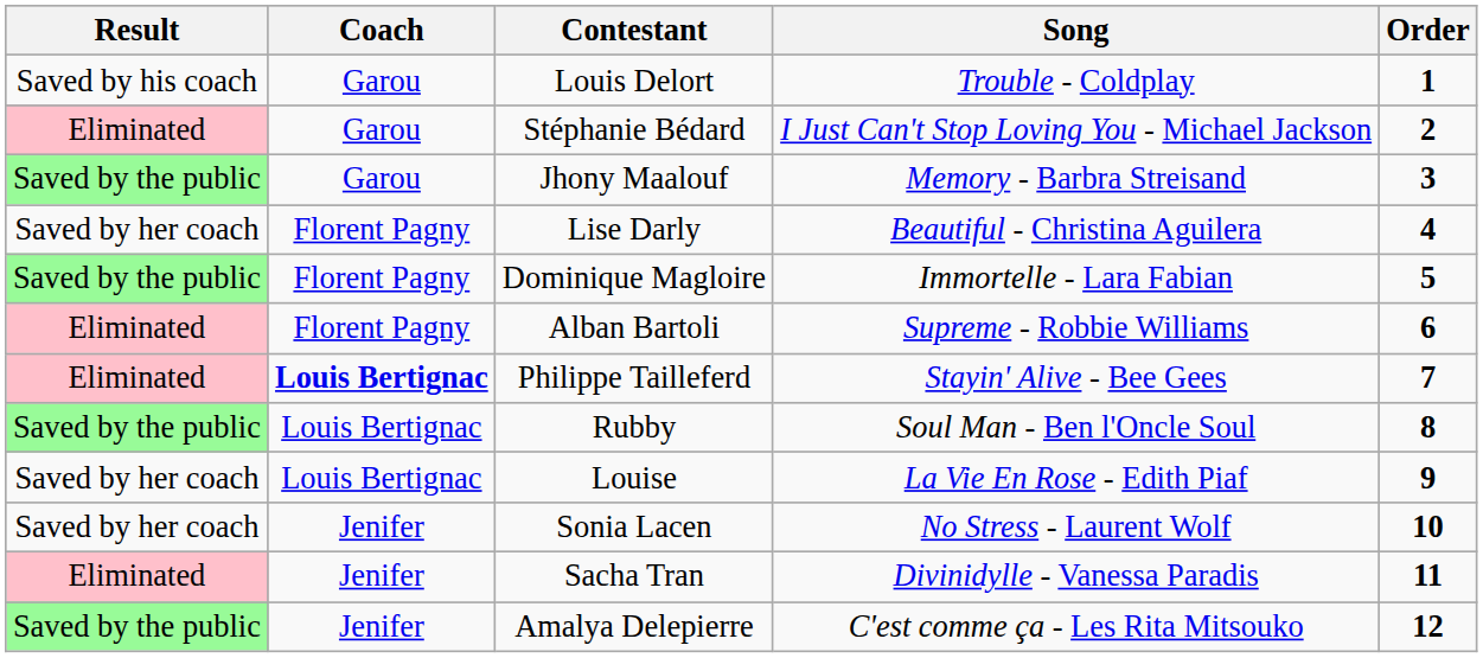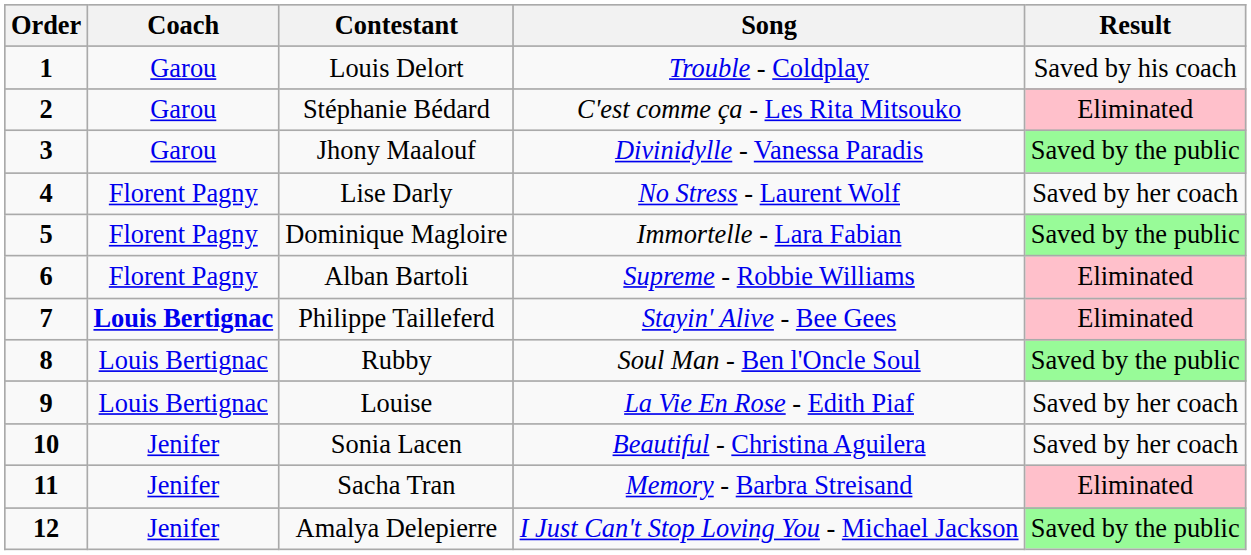columns swapped: Order <-> Result
Stéphanie Bédard | Song: I Just Can't Stop Loving You - Michael Jackson -> C'est comme ça - Les Rita Mitsouko
Jhony Maalouf | Song: Memory - Barbra Streisand -> Divinidylle - Vanessa Paradis
Lise Darly | Song: Beautiful - Christina Aguilera -> No Stress - Laurent Wolf
Sonia Lacen | Song: No Stress - Laurent Wolf -> Beautiful - Christina Aguilera
Sacha Tran | Song: Divinidylle - Vanessa Paradis -> Memory - Barbra Streisand
Amalya Delepierre | Song: C'est comme ça - Les Rita Mitsouko -> I Just Can't Stop Loving You - Michael Jackson
